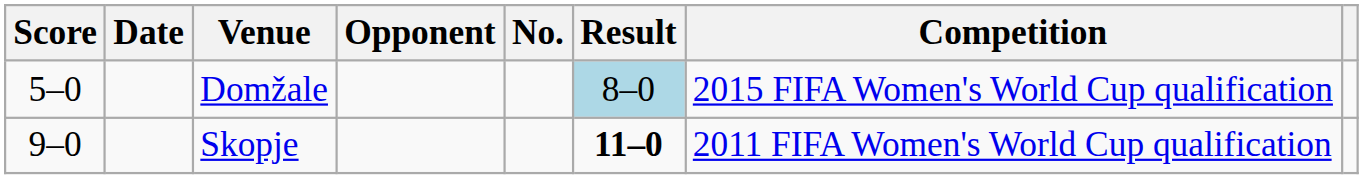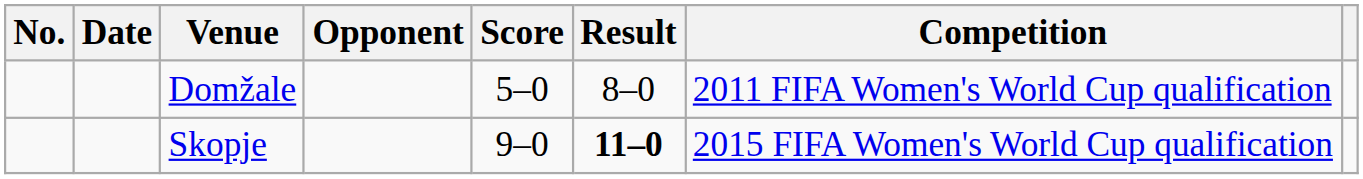columns swapped: No. <-> Score
Domžale | Result: lightblue background -> no background
Domžale | Competition: 2015 FIFA Women's World Cup qualification -> 2011 FIFA Women's World Cup qualification
Skopje | Competition: 2011 FIFA Women's World Cup qualification -> 2015 FIFA Women's World Cup qualification
